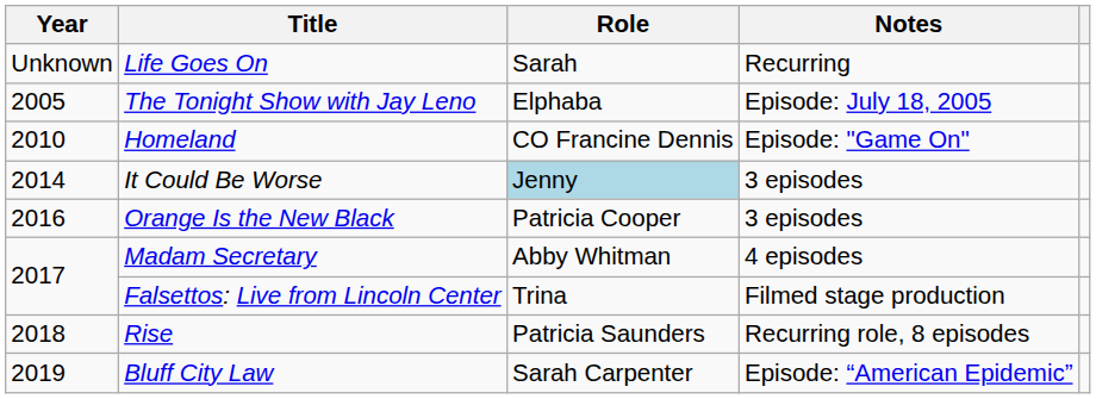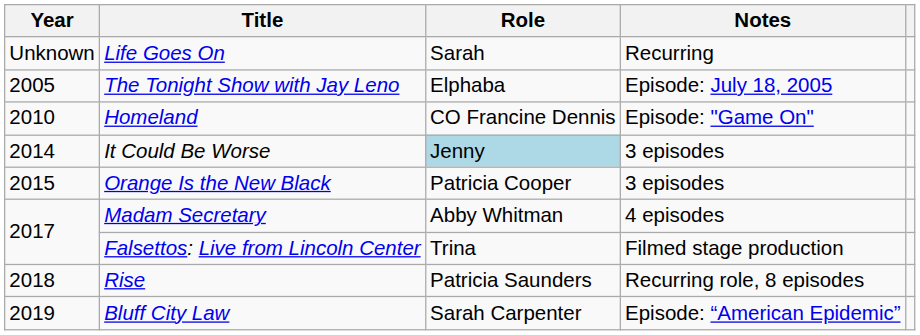Orange Is the New Black | Year: 2016 -> 2015
